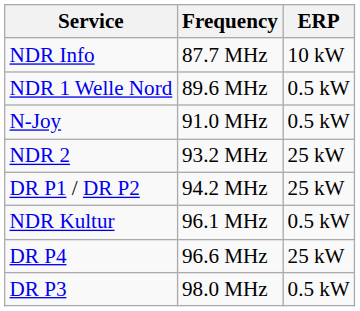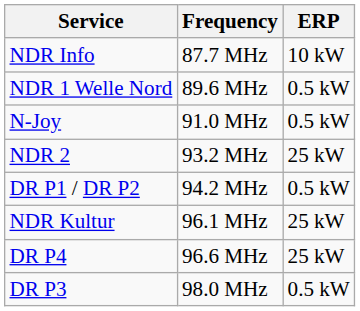DR P1 / DR P2 | ERP: 25 kW -> 0.5 kW
NDR Kultur | ERP: 0.5 kW -> 25 kW
